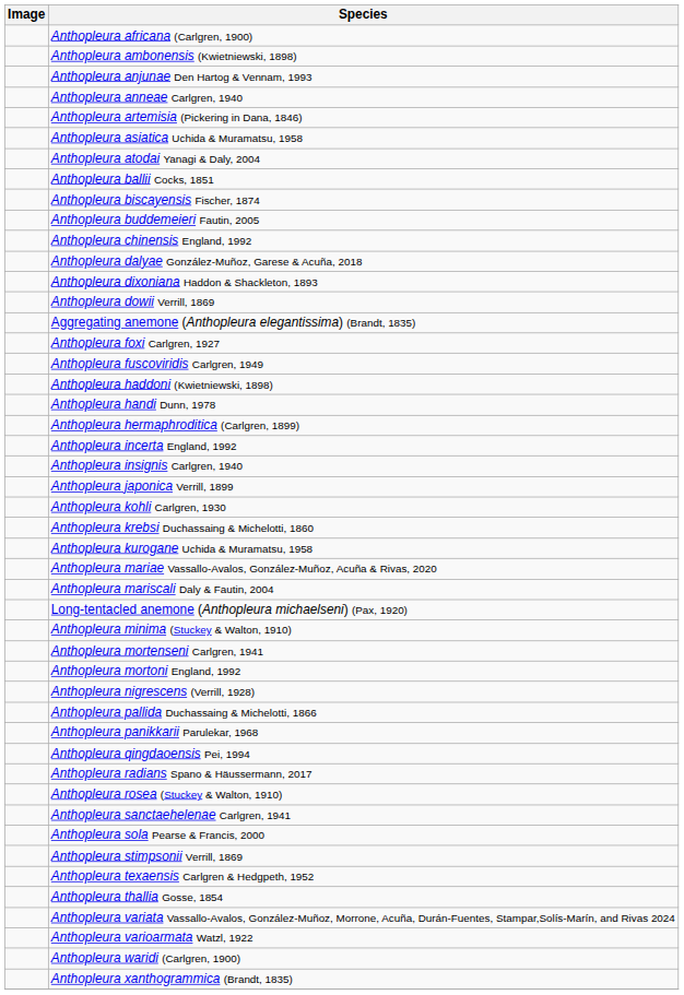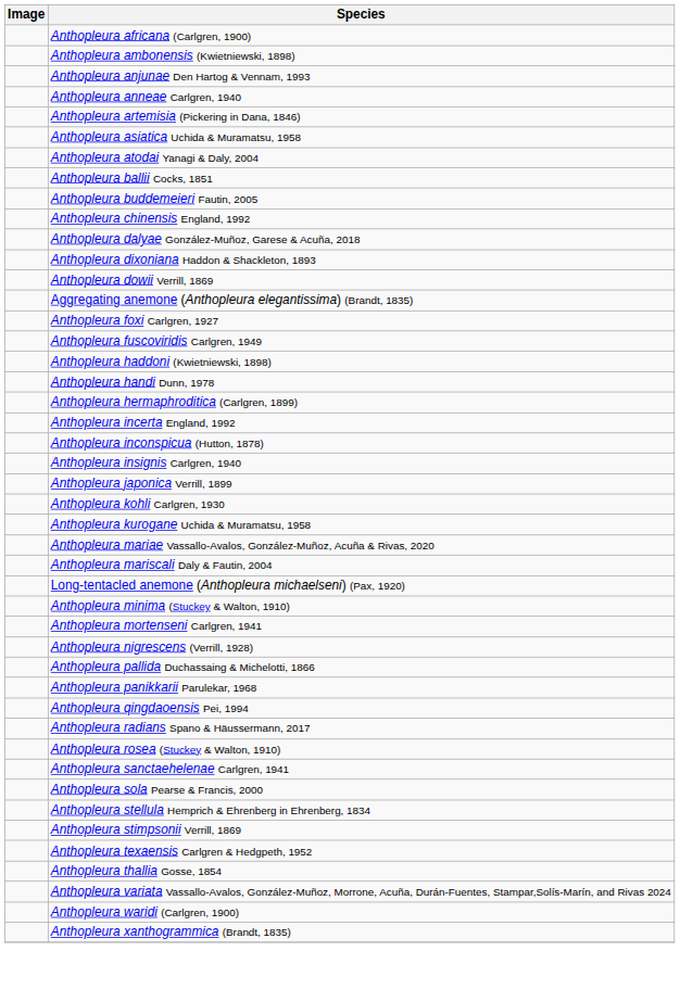- row: Anthopleura biscayensis Fischer, 1874
+ row: Anthopleura inconspicua (Hutton, 1878)
- row: Anthopleura krebsi Duchassaing & Michelotti, 1860
- row: Anthopleura mortoni England, 1992
+ row: Anthopleura stellula Hemprich & Ehrenberg in Ehrenberg, 1834
- row: Anthopleura varioarmata Watzl, 1922
